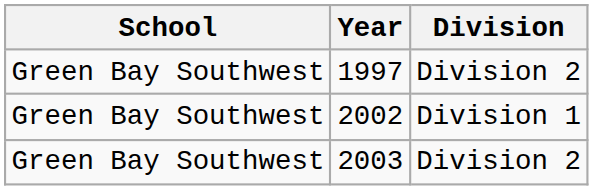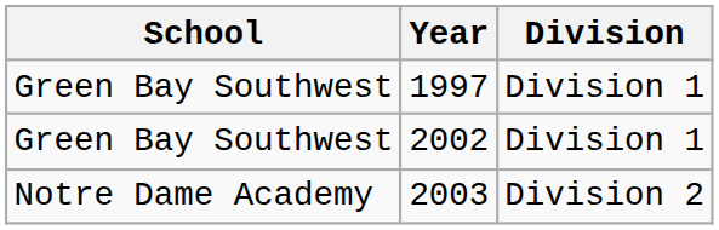1997 | Division: Division 2 -> Division 1
2003 | School: Green Bay Southwest -> Notre Dame Academy
